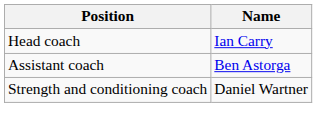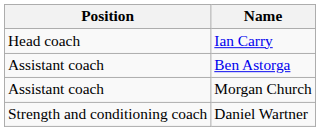+ row: Assistant coach | Morgan Church
